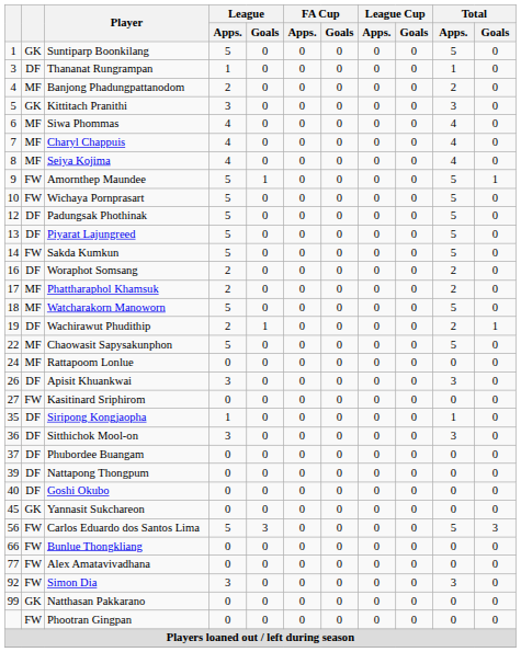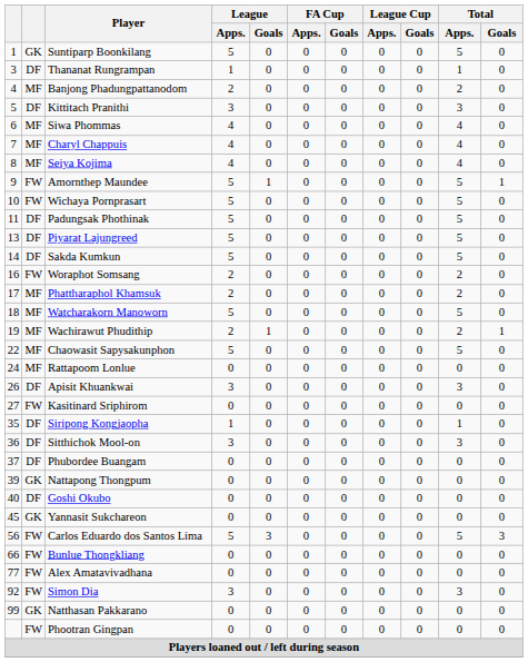Kittitach Pranithi | column 2: GK -> DF
Padungsak Phothinak | column 1: 12 -> 11
Sakda Kumkun | column 2: FW -> DF
Woraphot Somsang | column 2: DF -> FW
Wachirawut Phudithip | column 2: DF -> MF
Nattapong Thongpum | column 2: DF -> GK
